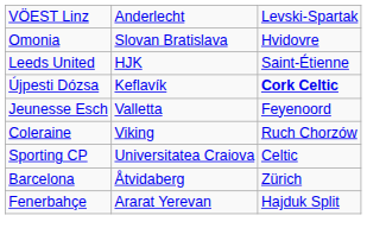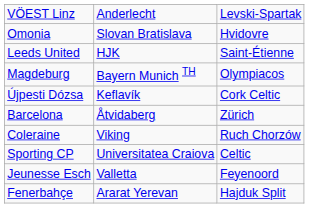+ row: Magdeburg | Bayern Munich TH | Olympiacos
Újpesti Dózsa | column 3: bold -> normal
rows swapped: Jeunesse Esch <-> Barcelona
